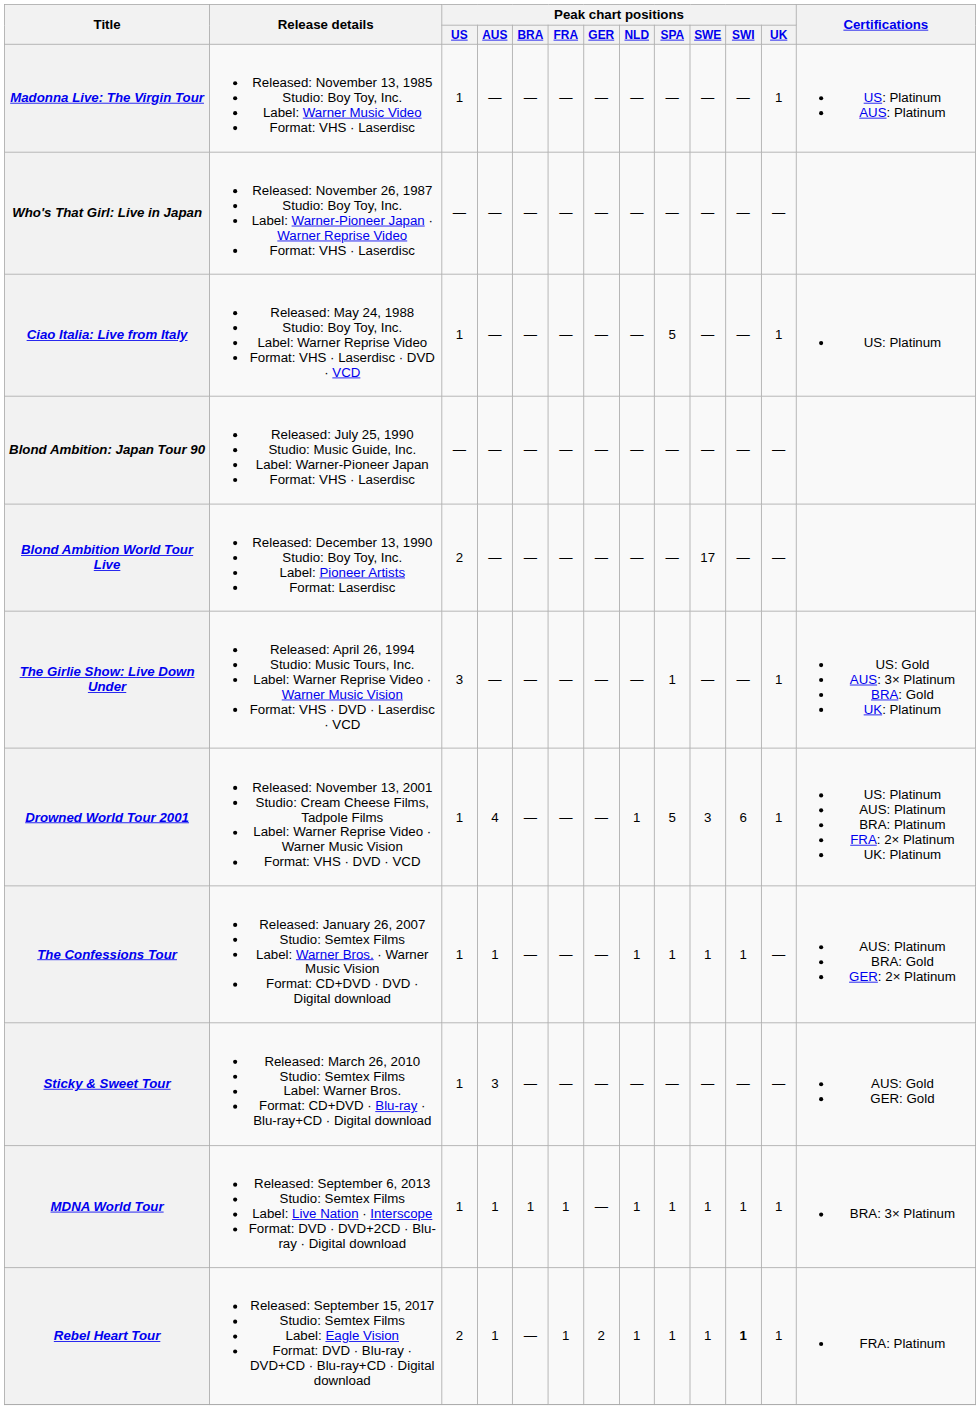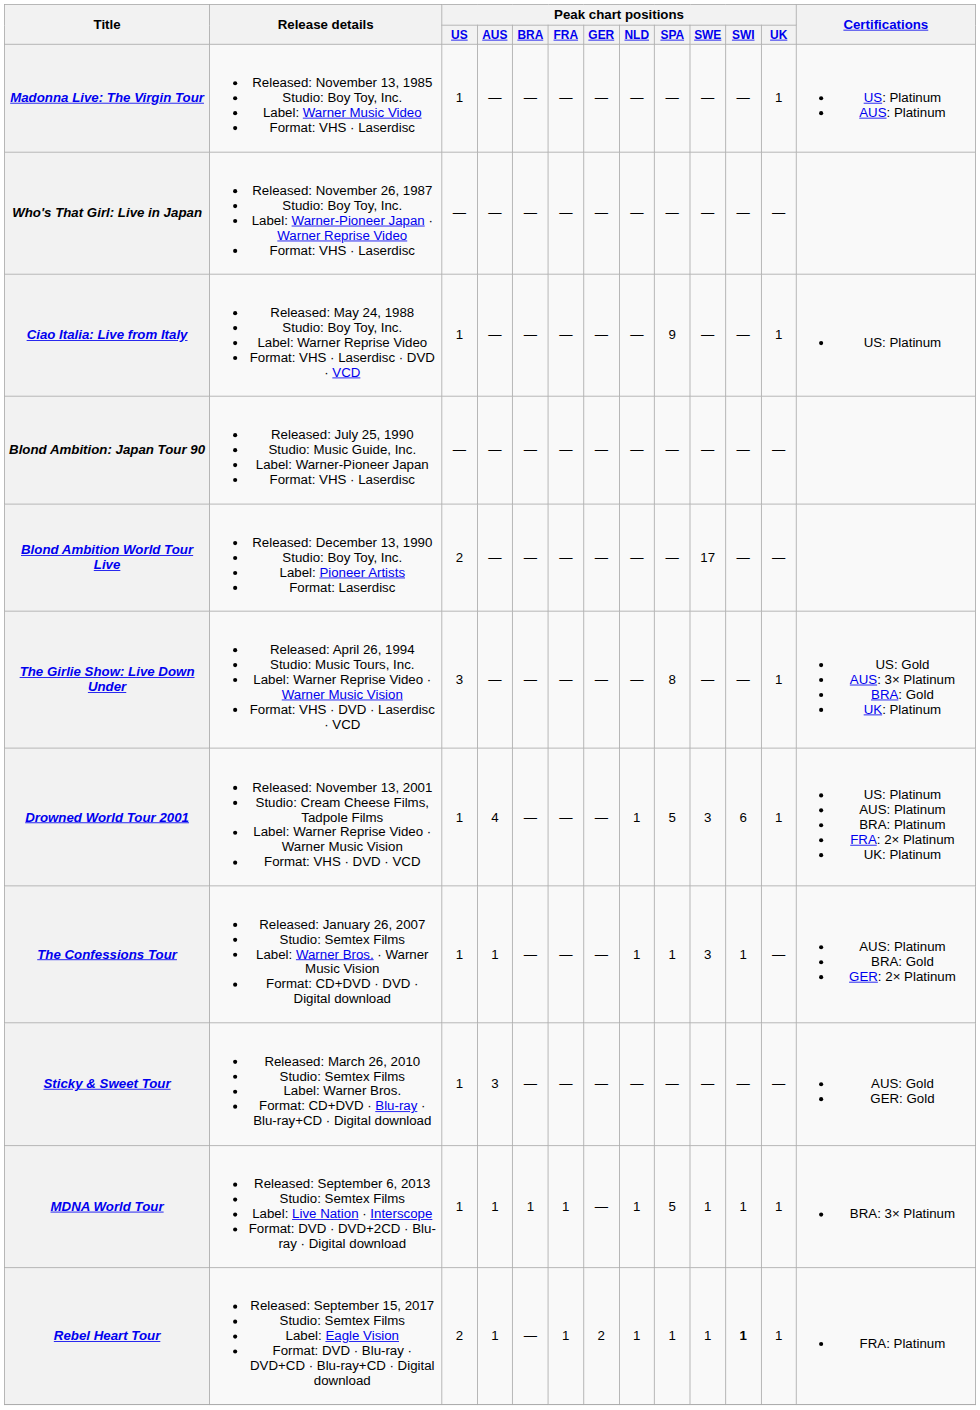Ciao Italia: Live from Italy | Peak chart positions / SPA: 5 -> 9
The Girlie Show: Live Down Under | Peak chart positions / SPA: 1 -> 8
The Confessions Tour | Peak chart positions / SWE: 1 -> 3
MDNA World Tour | Peak chart positions / SPA: 1 -> 5
